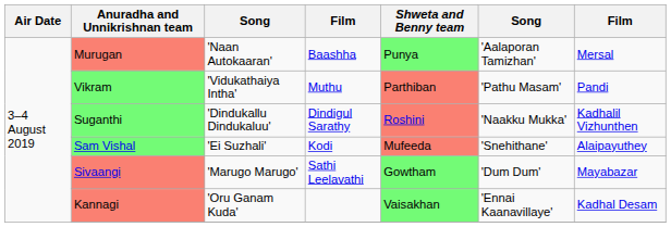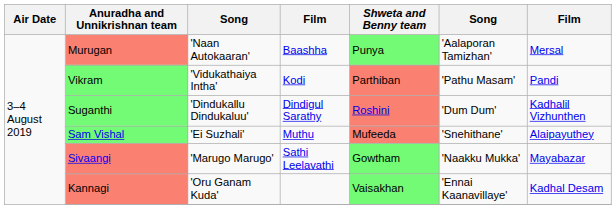Vikram | column 4: Muthu -> Kodi
Suganthi | column 6: 'Naakku Mukka' -> 'Dum Dum'
Sam Vishal | column 4: Kodi -> Muthu
Sivaangi | column 6: 'Dum Dum' -> 'Naakku Mukka'
